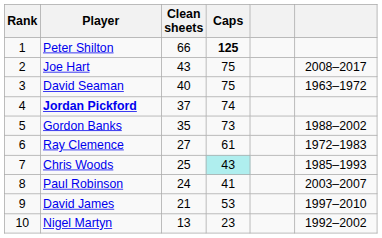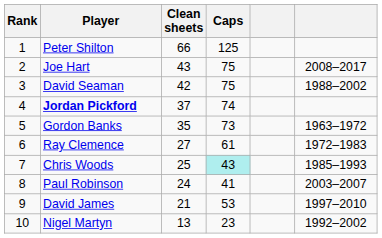Peter Shilton | Caps: bold -> normal
David Seaman | Clean sheets: 40 -> 42
David Seaman | column 6: 1963–1972 -> 1988–2002
Gordon Banks | column 6: 1988–2002 -> 1963–1972
